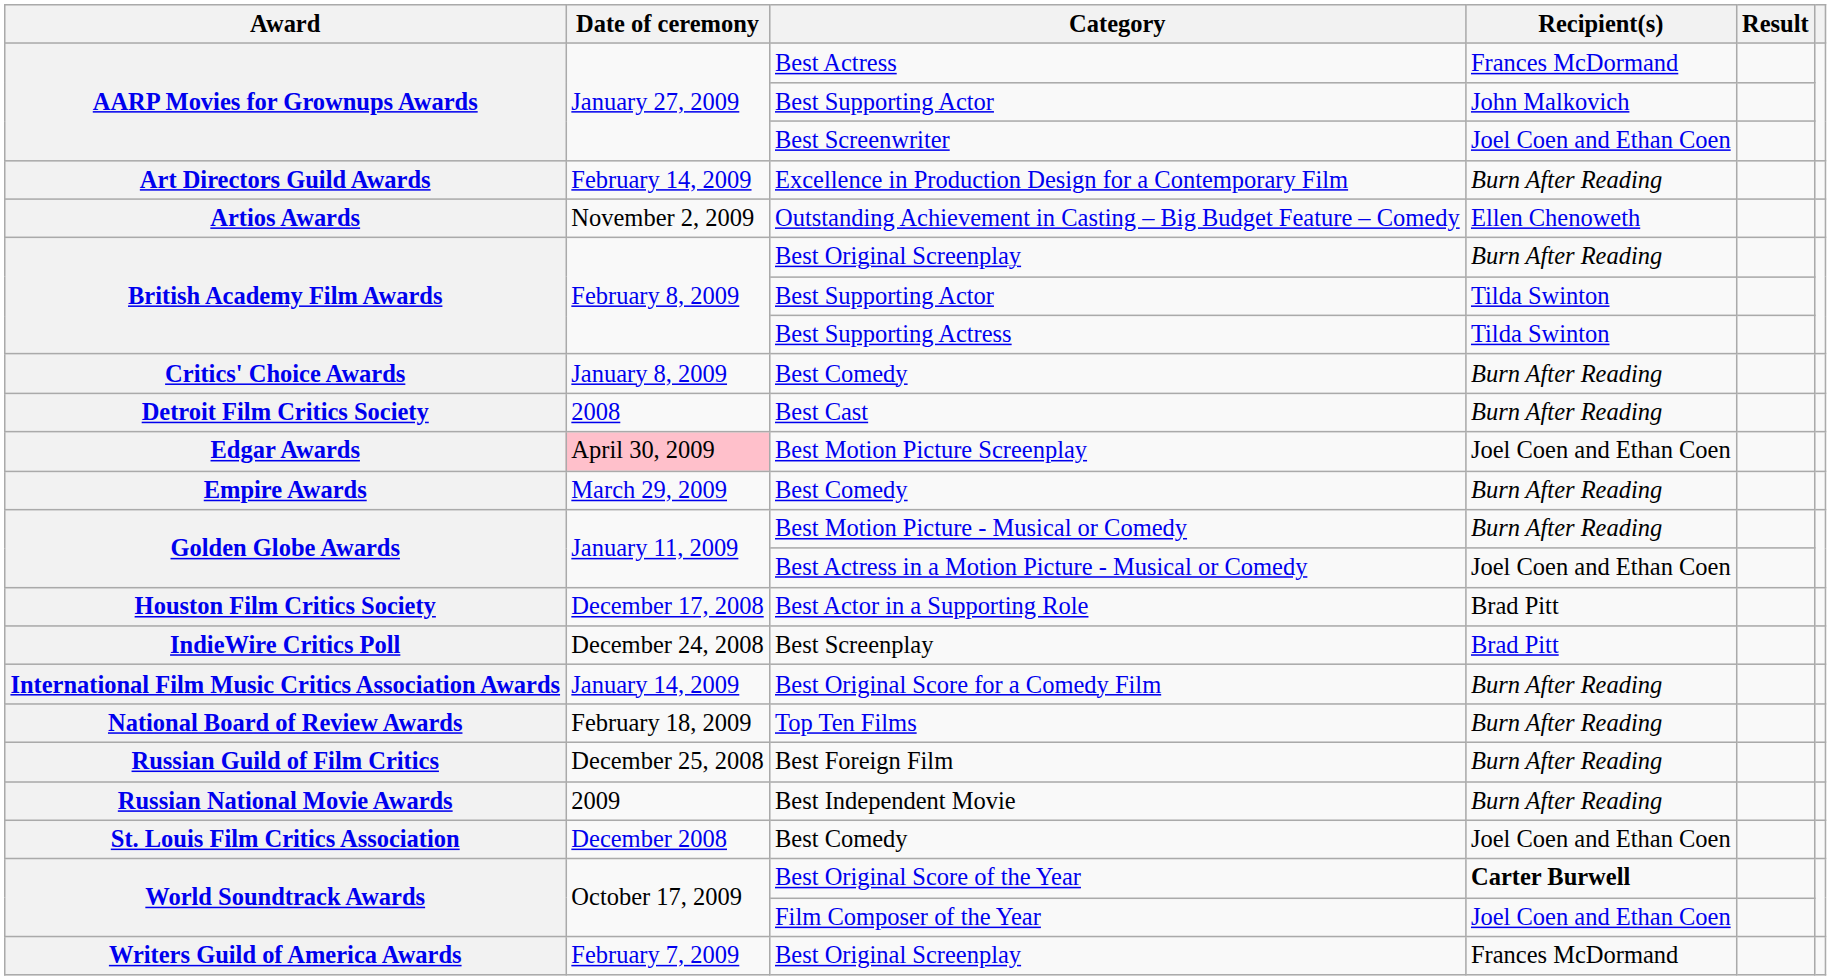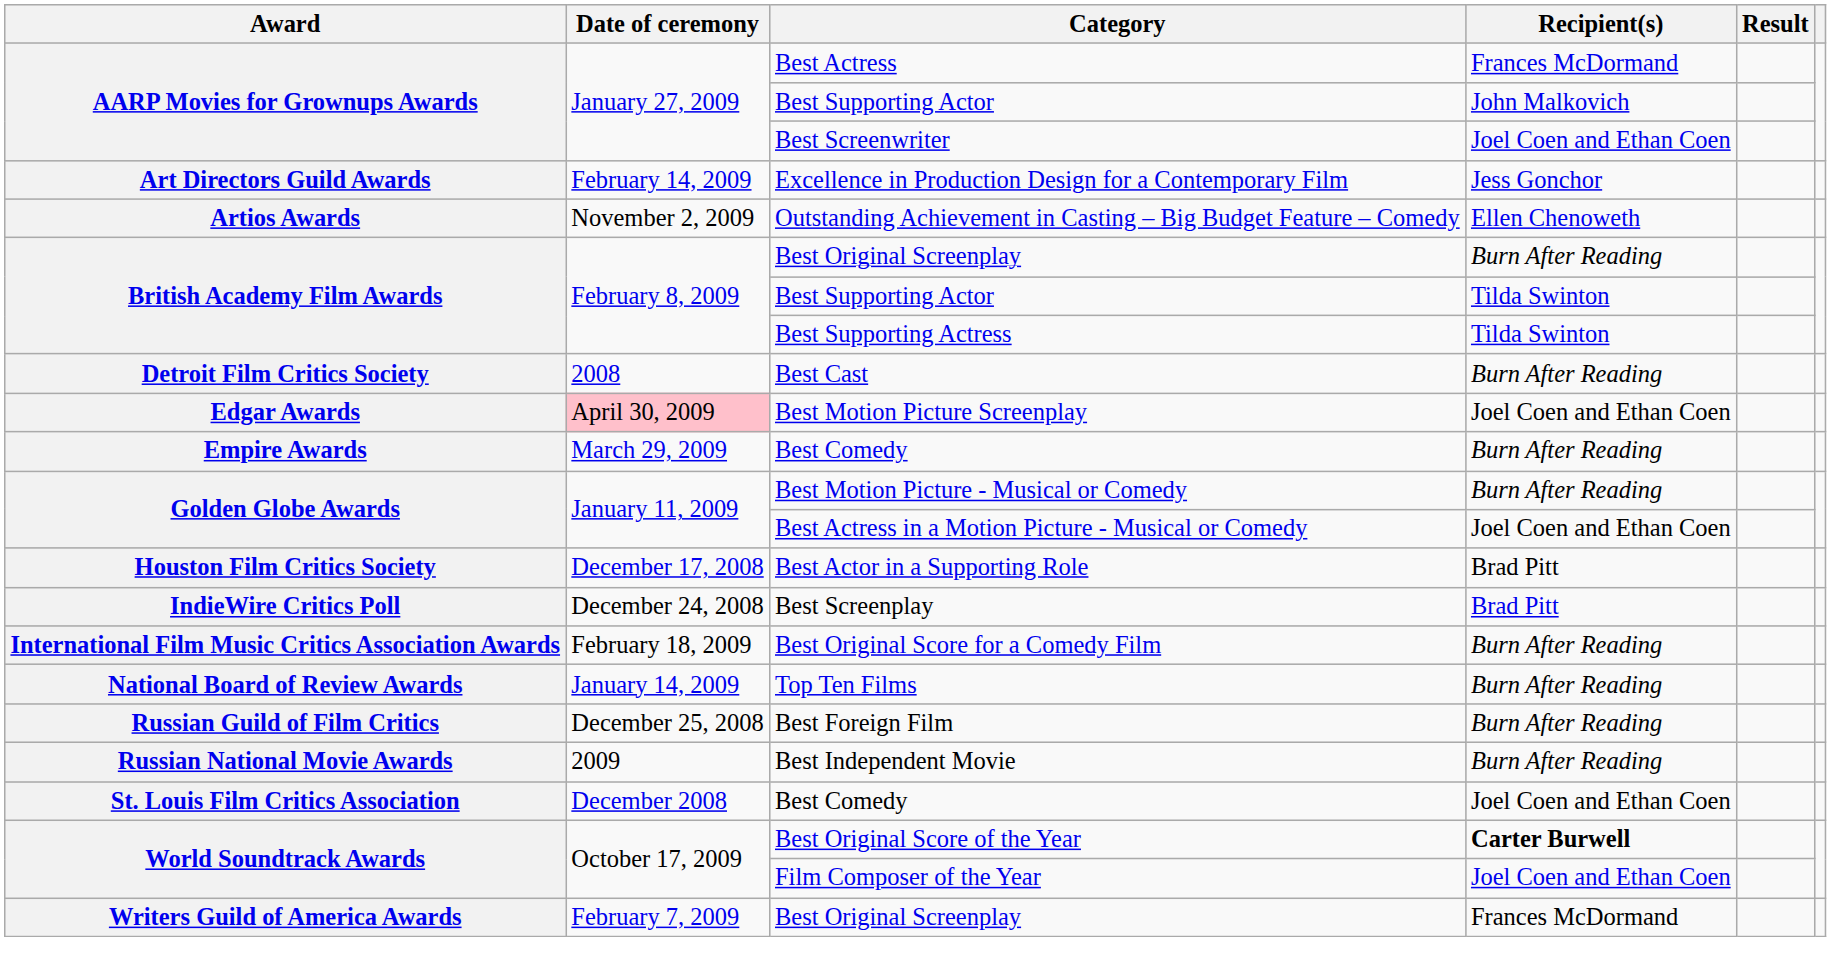Excellence in Production Design for a Contemporary Film | Recipient(s): Burn After Reading -> Jess Gonchor
- row: Critics' Choice Awards | January 8, 2009 | Best Comedy | Burn After Reading
Best Original Score for a Comedy Film | Date of ceremony: January 14, 2009 -> February 18, 2009
Top Ten Films | Date of ceremony: February 18, 2009 -> January 14, 2009
